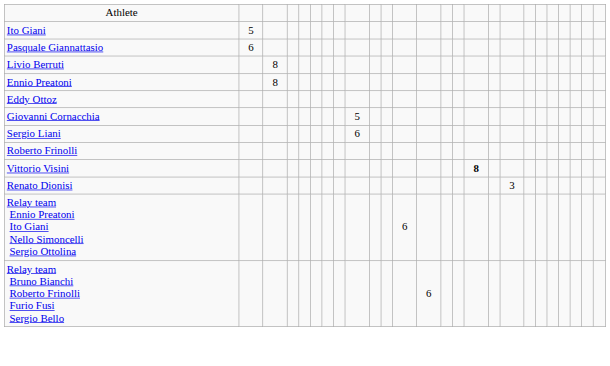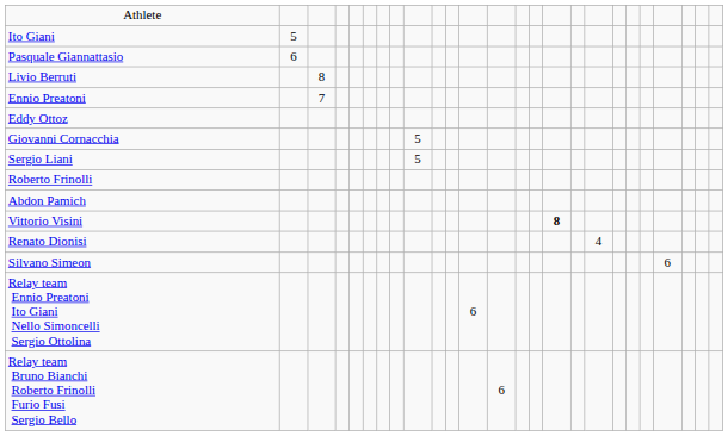Ennio Preatoni | column 3: 8 -> 7
Sergio Liani | column 9: 6 -> 5
+ row: Abdon Pamich
Renato Dionisi | column 18: 3 -> 4
+ row: Silvano Simeon | 6
